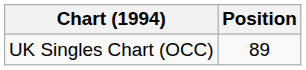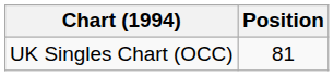UK Singles Chart (OCC) | Position: 89 -> 81
